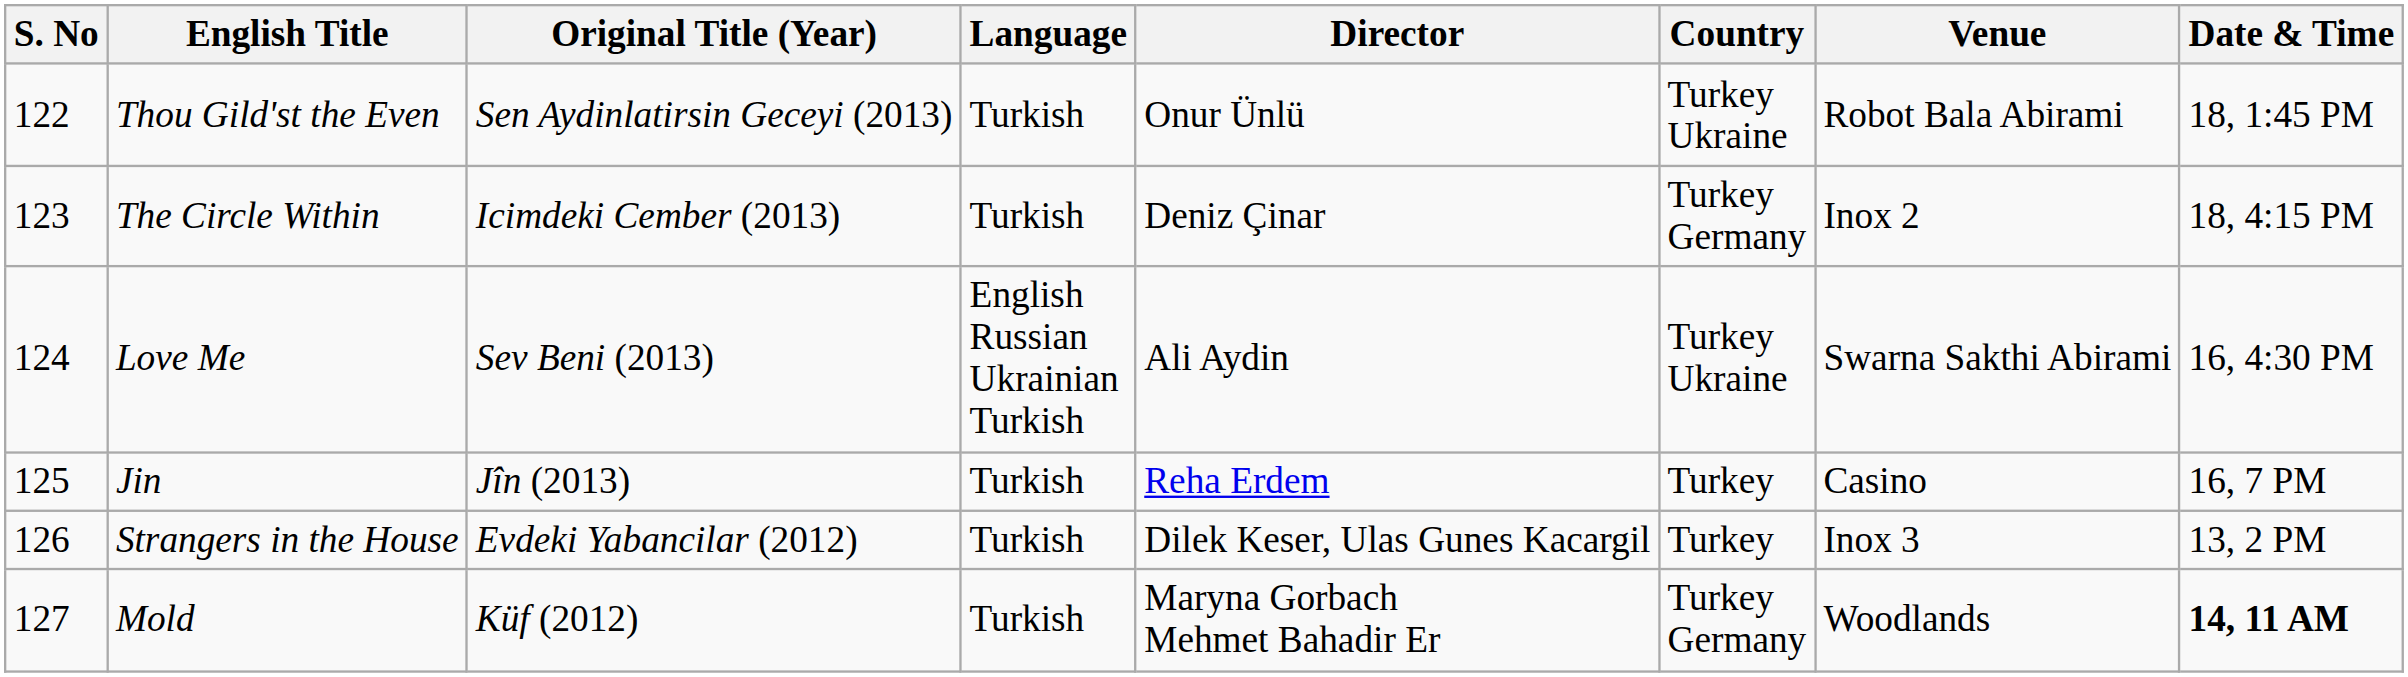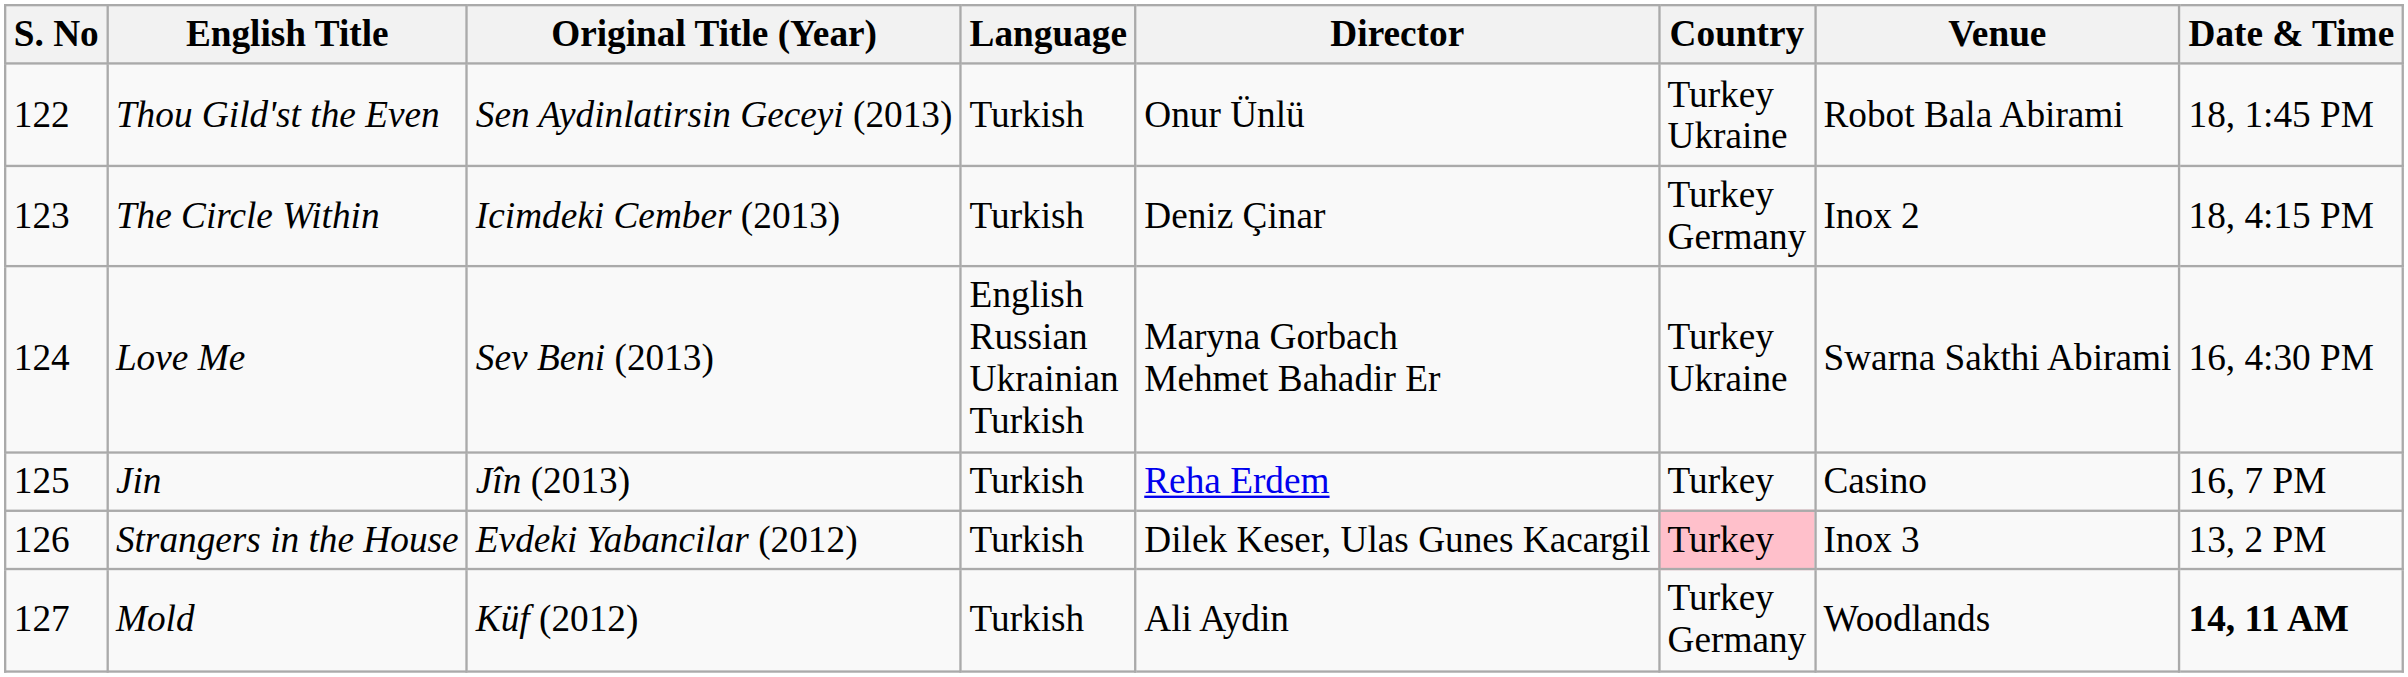Love Me | Director: Ali Aydin -> Maryna Gorbach Mehmet Bahadir Er
Strangers in the House | Country: no background -> pink background
Mold | Director: Maryna Gorbach Mehmet Bahadir Er -> Ali Aydin
